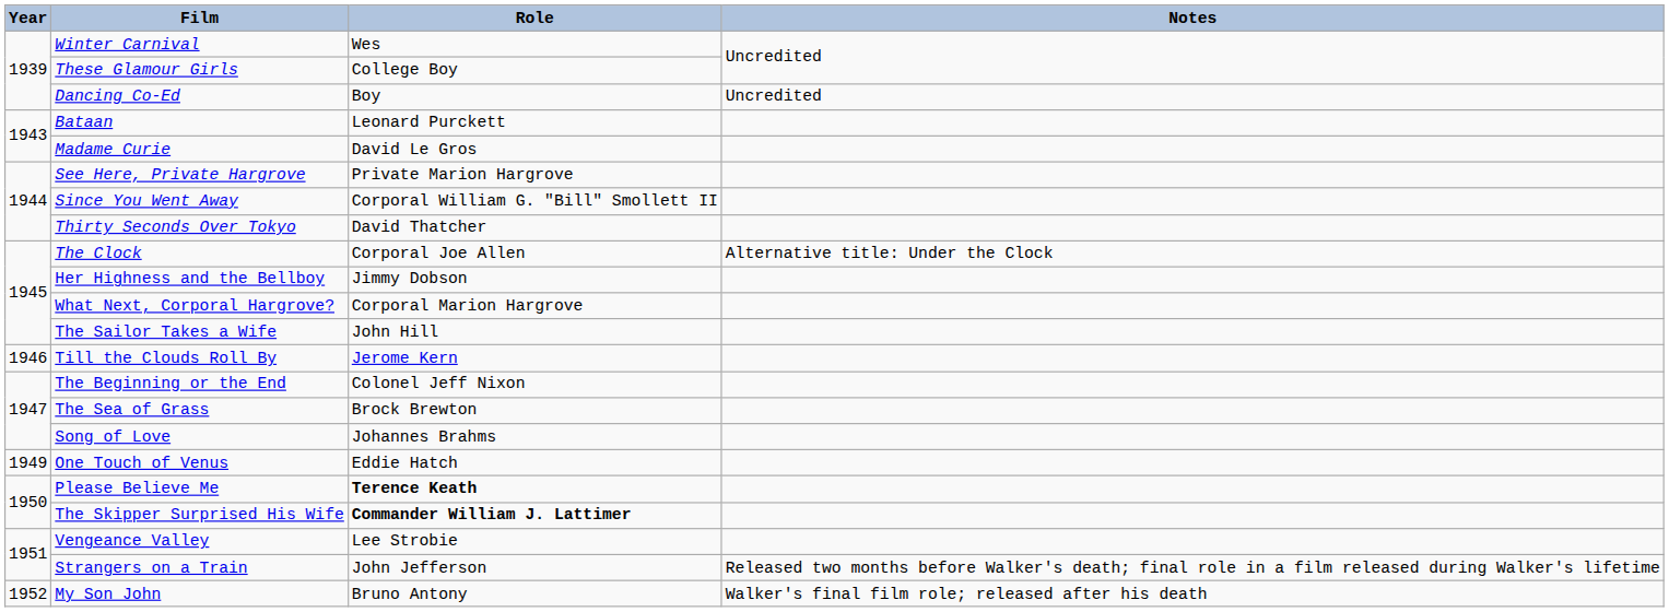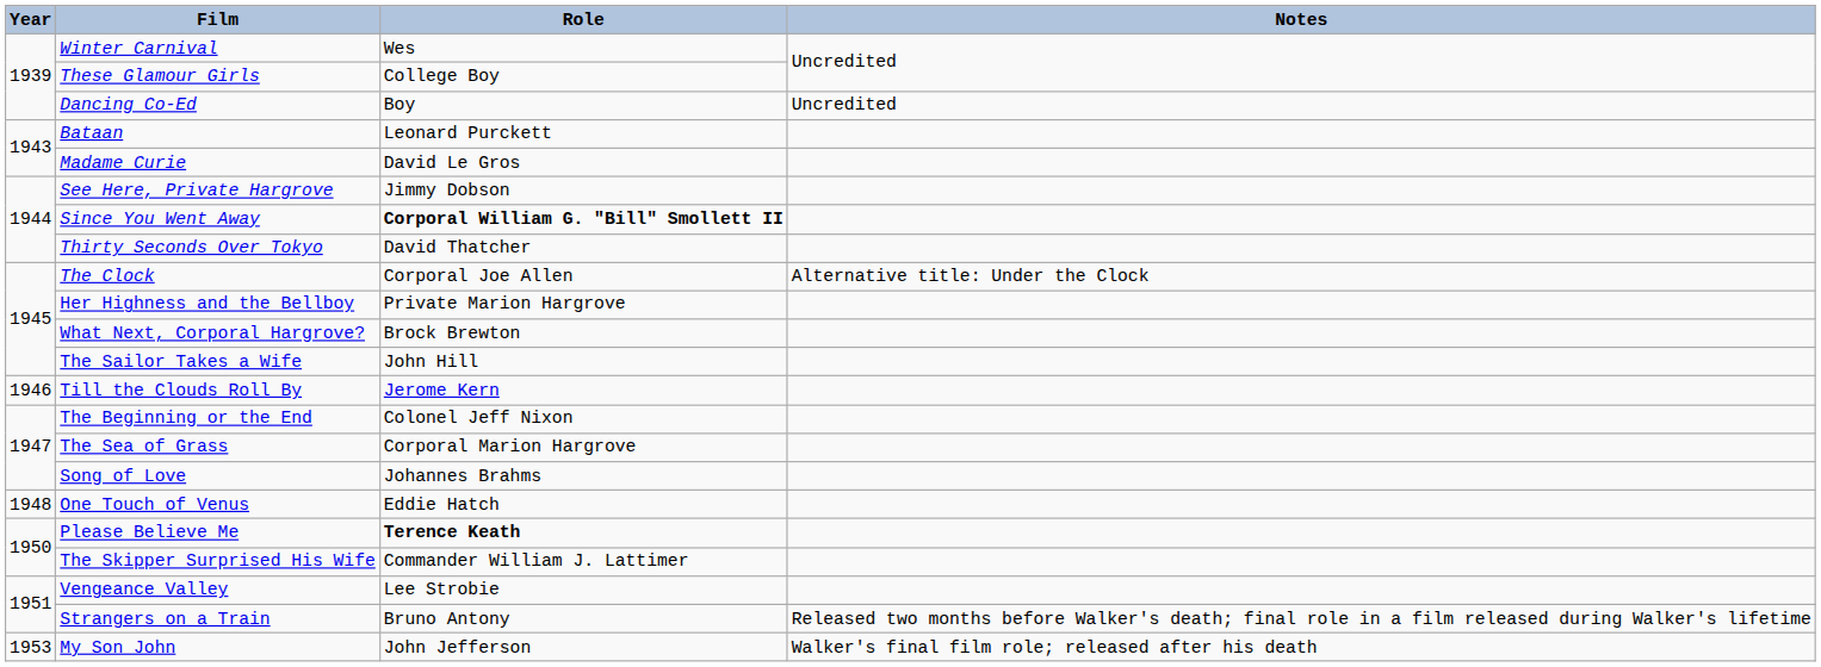See Here, Private Hargrove | Role: Private Marion Hargrove -> Jimmy Dobson
Since You Went Away | Role: normal -> bold
Her Highness and the Bellboy | Role: Jimmy Dobson -> Private Marion Hargrove
What Next, Corporal Hargrove? | Role: Corporal Marion Hargrove -> Brock Brewton
The Sea of Grass | Role: Brock Brewton -> Corporal Marion Hargrove
One Touch of Venus | Year: 1949 -> 1948
The Skipper Surprised His Wife | Role: bold -> normal
Strangers on a Train | Role: John Jefferson -> Bruno Antony
My Son John | Year: 1952 -> 1953
My Son John | Role: Bruno Antony -> John Jefferson
